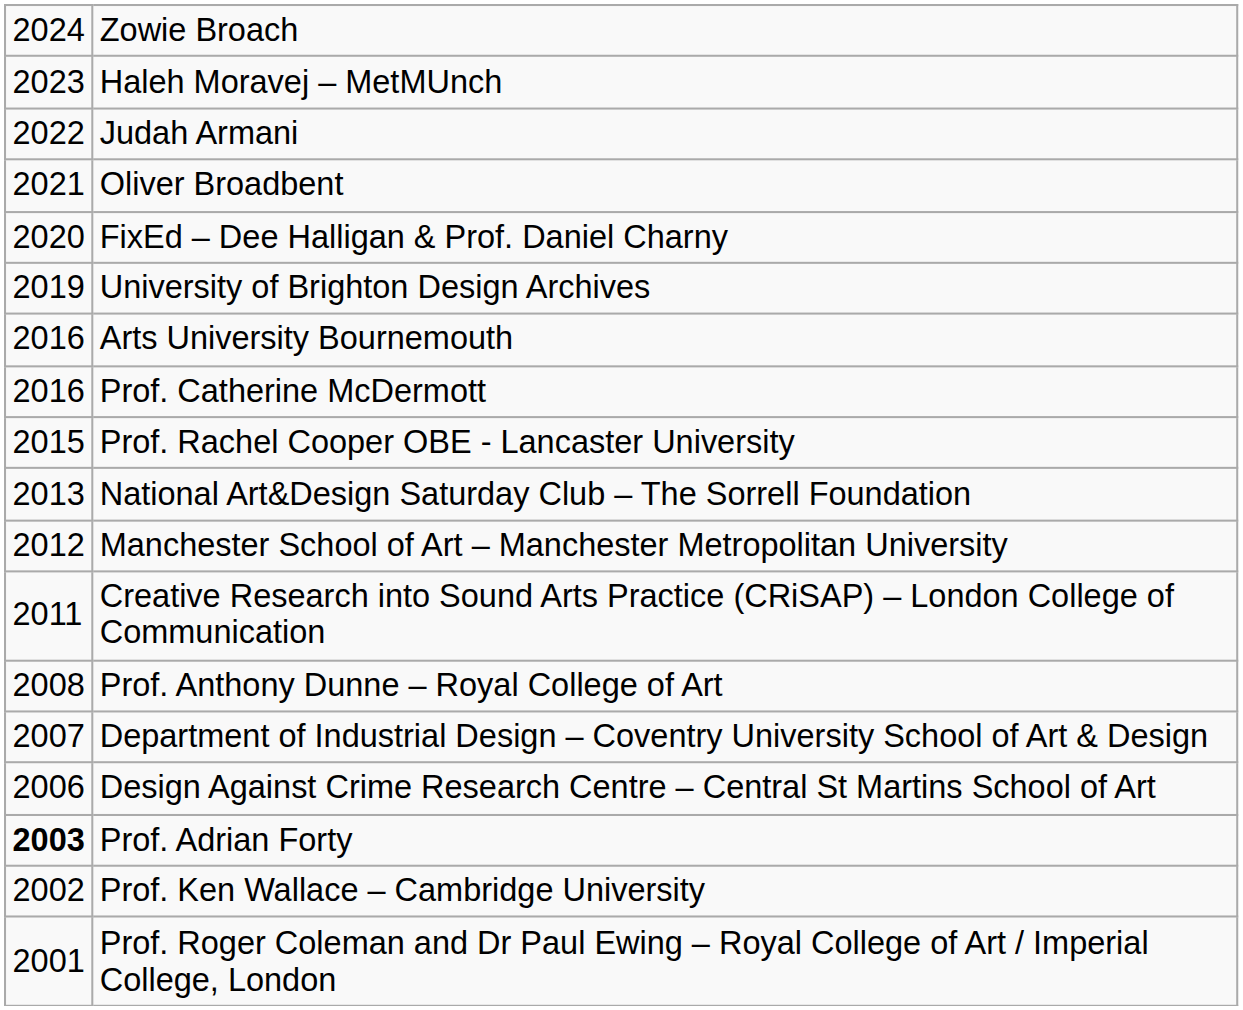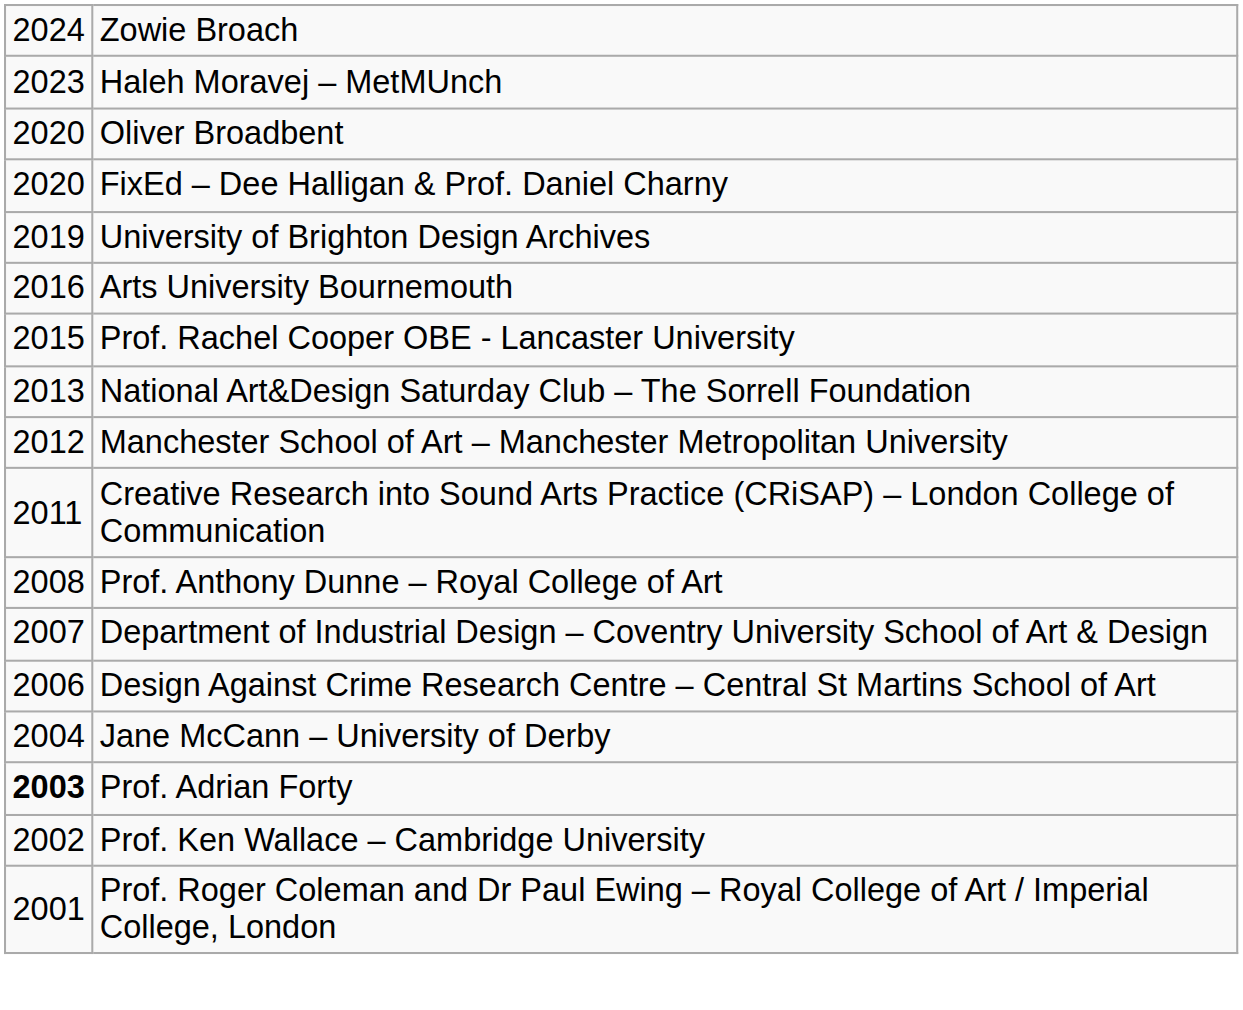- row: 2022 | Judah Armani
Oliver Broadbent | column 1: 2021 -> 2020
- row: 2016 | Prof. Catherine McDermott
+ row: 2004 | Jane McCann – University of Derby
